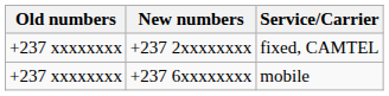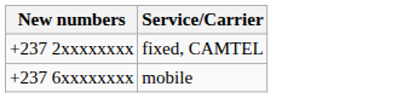- column: Old numbers | +237 xxxxxxxx | +237 xxxxxxxx
